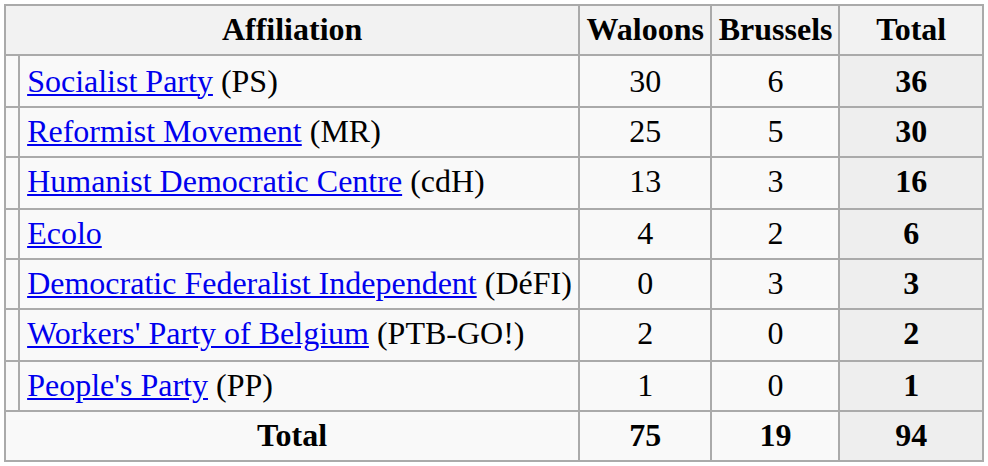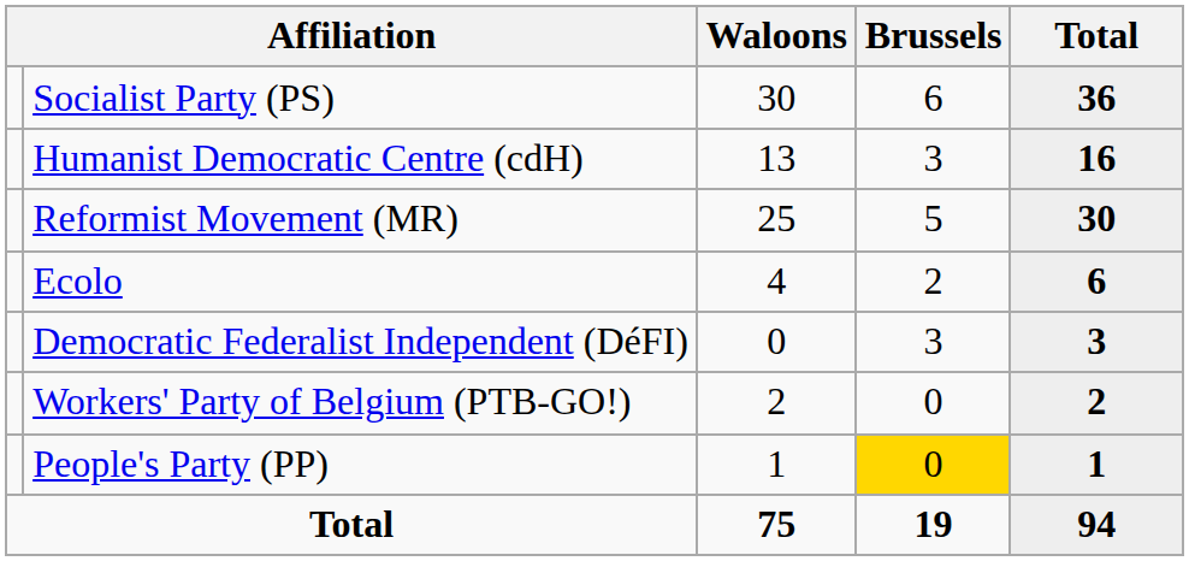rows swapped: Reformist Movement (MR) <-> Humanist Democratic Centre (cdH)
People's Party (PP) | Brussels: no background -> gold background
